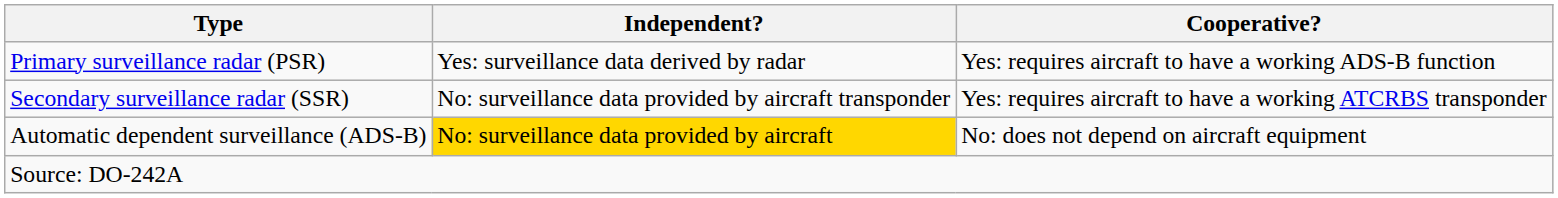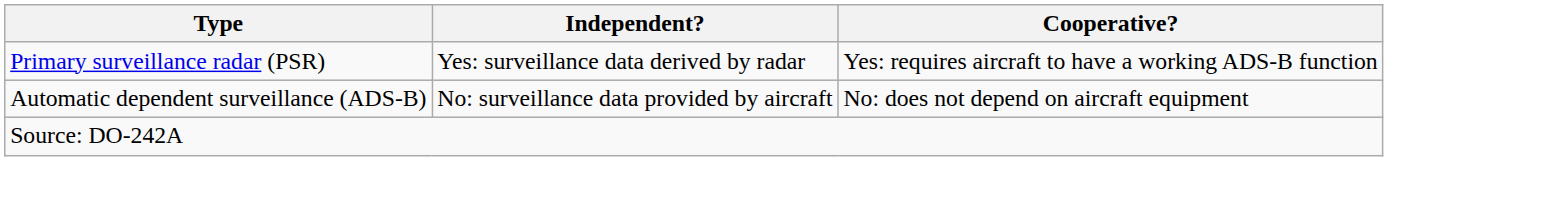- row: Secondary surveillance radar (SSR) | No: surveillance data provided by aircraft transponder | Yes: requires aircraft to have a working ATCRBS transponder
Automatic dependent surveillance (ADS-B) | Independent?: gold background -> no background
